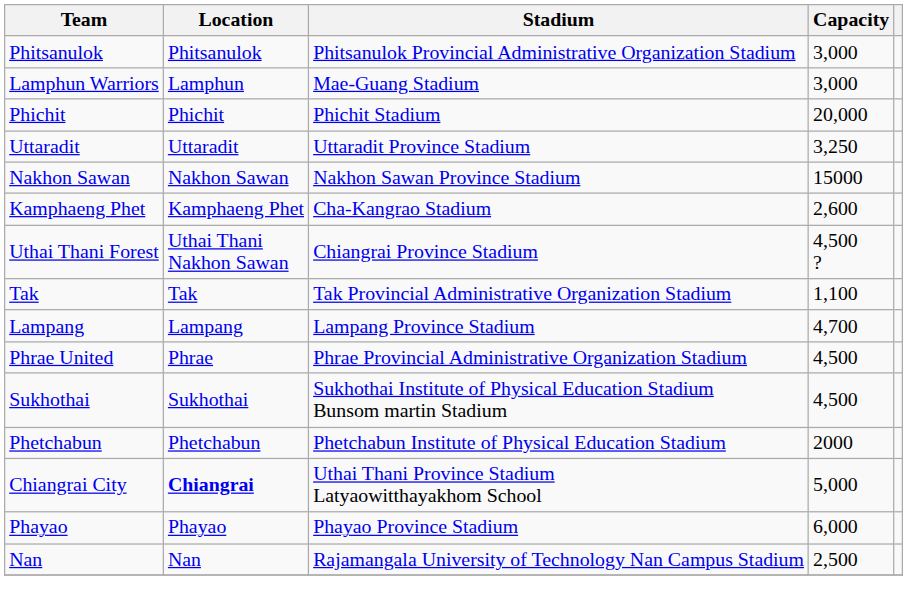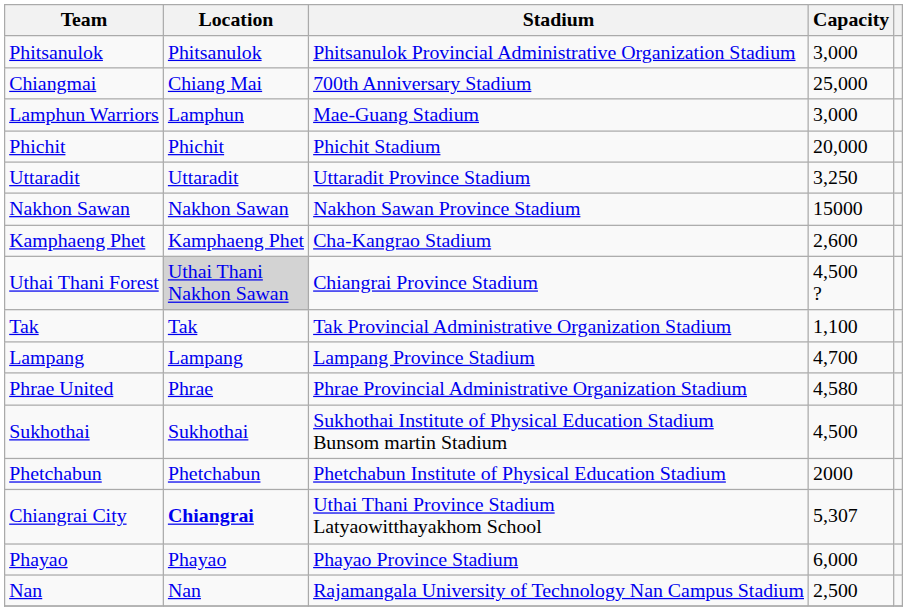+ row: Chiangmai | Chiang Mai | 700th Anniversary Stadium | 25,000
Uthai Thani Forest | Location: no background -> lightgrey background
Phrae United | Capacity: 4,500 -> 4,580
Chiangrai City | Capacity: 5,000 -> 5,307
